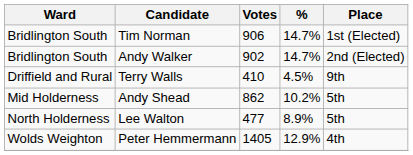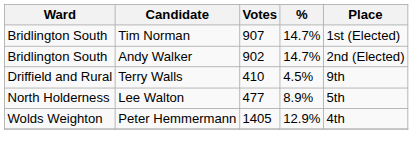Tim Norman | Votes: 906 -> 907
- row: Mid Holderness | Andy Shead | 862 | 10.2% | 5th
